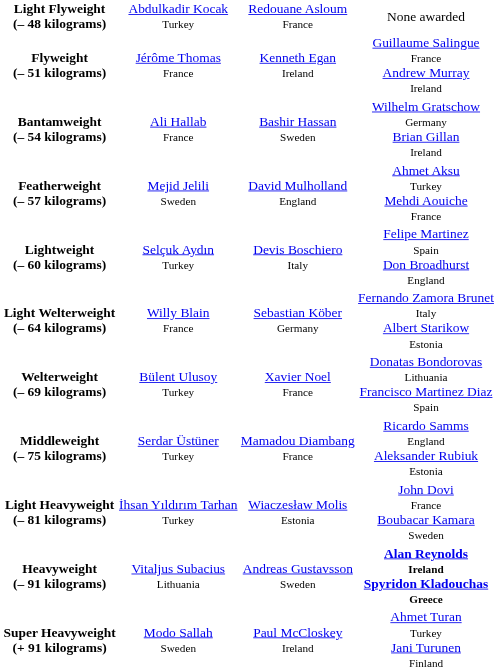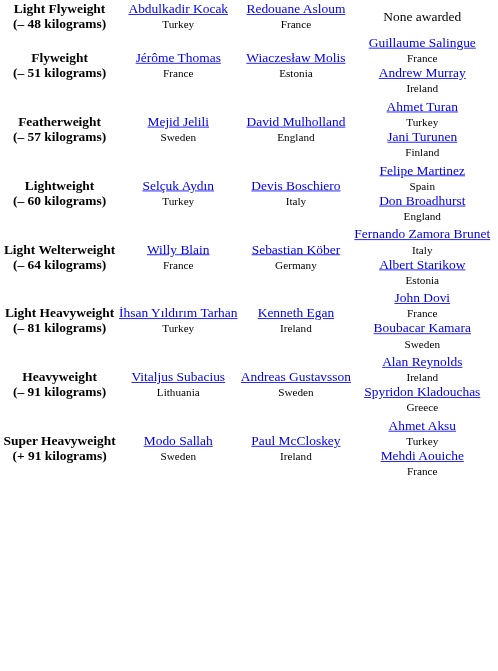Flyweight (– 51 kilograms) | column 3: Kenneth Egan Ireland -> Wiaczesław Molis Estonia
- row: Bantamweight (– 54 kilograms) | Ali Hallab France | Bashir Hassan Sweden | Wilhelm Gratschow Germany Brian Gillan Ireland
Featherweight (– 57 kilograms) | column 4: Ahmet Aksu Turkey Mehdi Aouiche France -> Ahmet Turan Turkey Jani Turunen Finland
- row: Welterweight (– 69 kilograms) | Bülent Ulusoy Turkey | Xavier Noel France | Donatas Bondorovas Lithuania Francisco Martinez Diaz Spain
- row: Middleweight (– 75 kilograms) | Serdar Üstüner Turkey | Mamadou Diambang France | Ricardo Samms England Aleksander Rubiuk Estonia
Light Heavyweight (– 81 kilograms) | column 3: Wiaczesław Molis Estonia -> Kenneth Egan Ireland
Heavyweight (– 91 kilograms) | column 4: bold -> normal
Super Heavyweight (+ 91 kilograms) | column 4: Ahmet Turan Turkey Jani Turunen Finland -> Ahmet Aksu Turkey Mehdi Aouiche France
